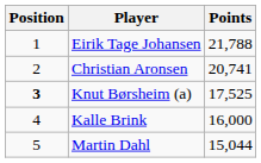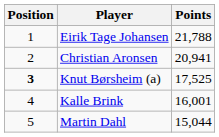Christian Aronsen | Points: 20,741 -> 20,941
Kalle Brink | Points: 16,000 -> 16,001
